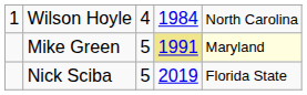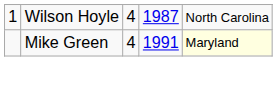Wilson Hoyle | column 4: 1984 -> 1987
Mike Green | column 3: 5 -> 4
Mike Green | column 4: khaki background -> no background
- row: Nick Sciba | 5 | 2019 | Florida State
